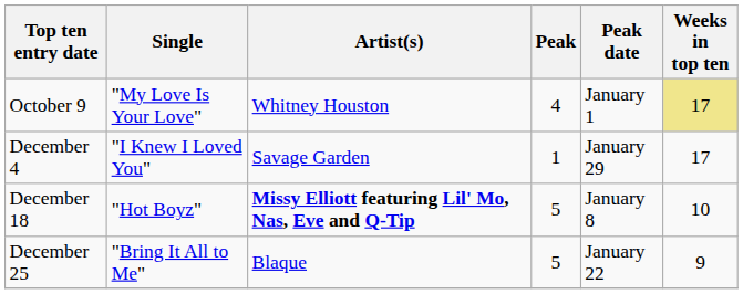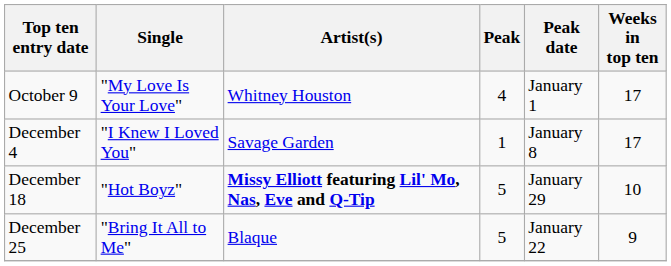October 9 | Weeks in top ten: khaki background -> no background
December 4 | Peak date: January 29 -> January 8
December 18 | Peak date: January 8 -> January 29
